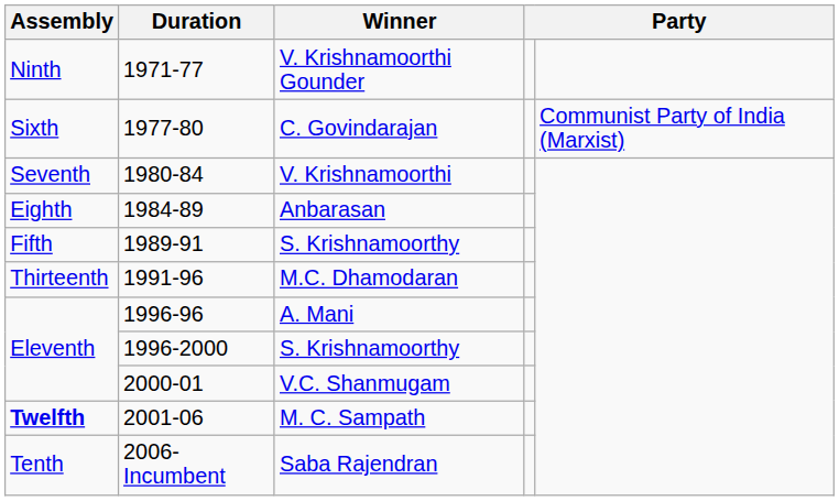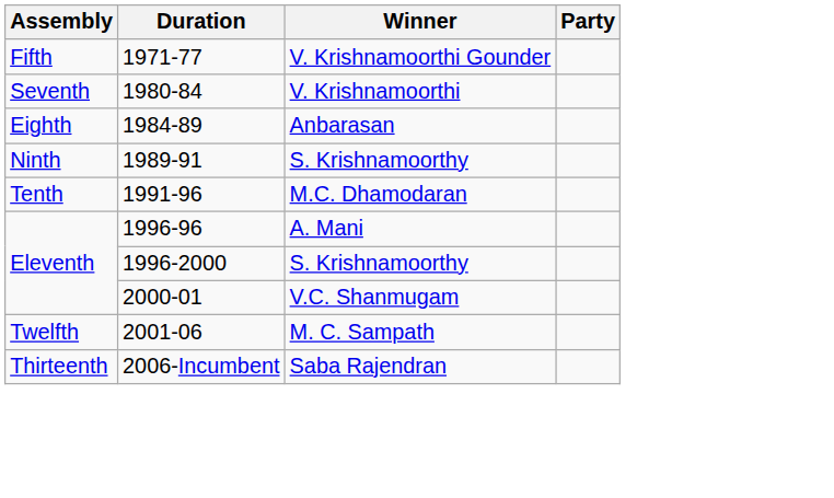V. Krishnamoorthi Gounder | Assembly: Ninth -> Fifth
- row: Sixth | 1977-80 | C. Govindarajan | Communist Party of India (Marxist)
1989-91 / S. Krishnamoorthy | Assembly: Fifth -> Ninth
M.C. Dhamodaran | Assembly: Thirteenth -> Tenth
M. C. Sampath | Assembly: bold -> normal
Saba Rajendran | Assembly: Tenth -> Thirteenth
